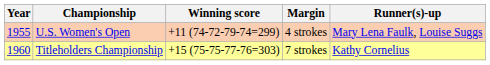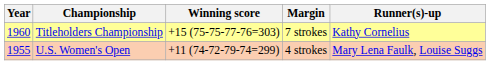rows swapped: U.S. Women's Open <-> Titleholders Championship
